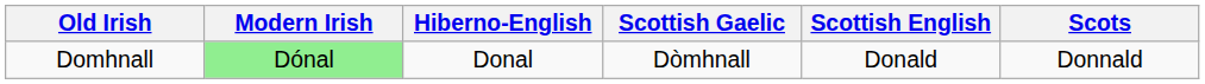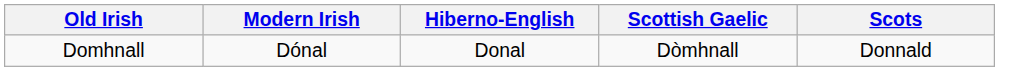- column: Scottish English | Donald
Domhnall | Modern Irish: lightgreen background -> no background
